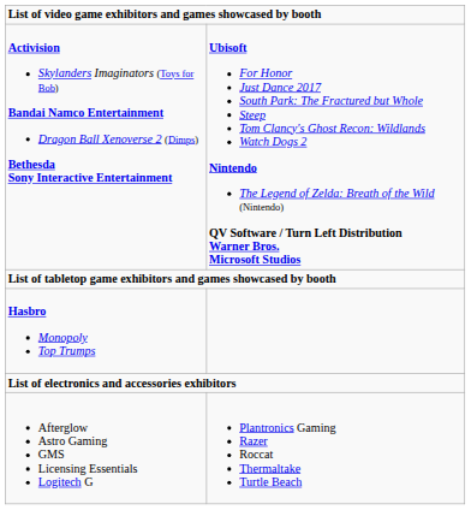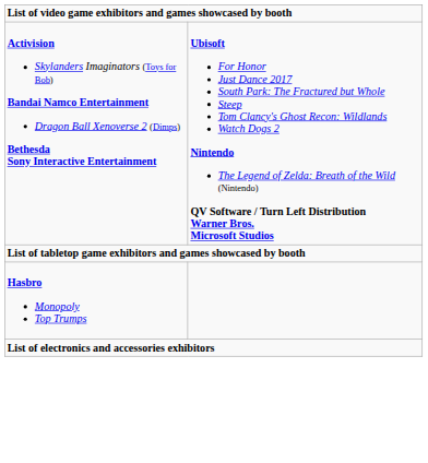- row: Afterglow Astro Gaming GMS Licensing Essentials Logitech G | Plantronics Gaming Razer Roccat Thermaltake Turtle Beach
